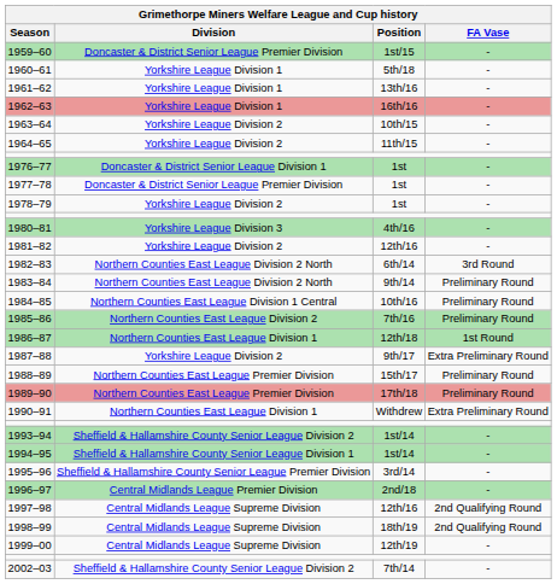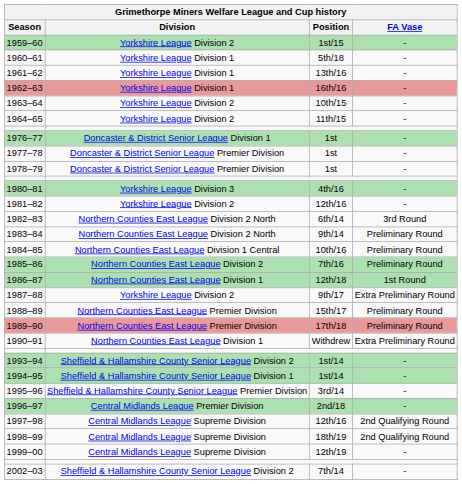1959–60 | Division: Doncaster & District Senior League Premier Division -> Yorkshire League Division 2
1978–79 | Division: Yorkshire League Division 2 -> Doncaster & District Senior League Premier Division
